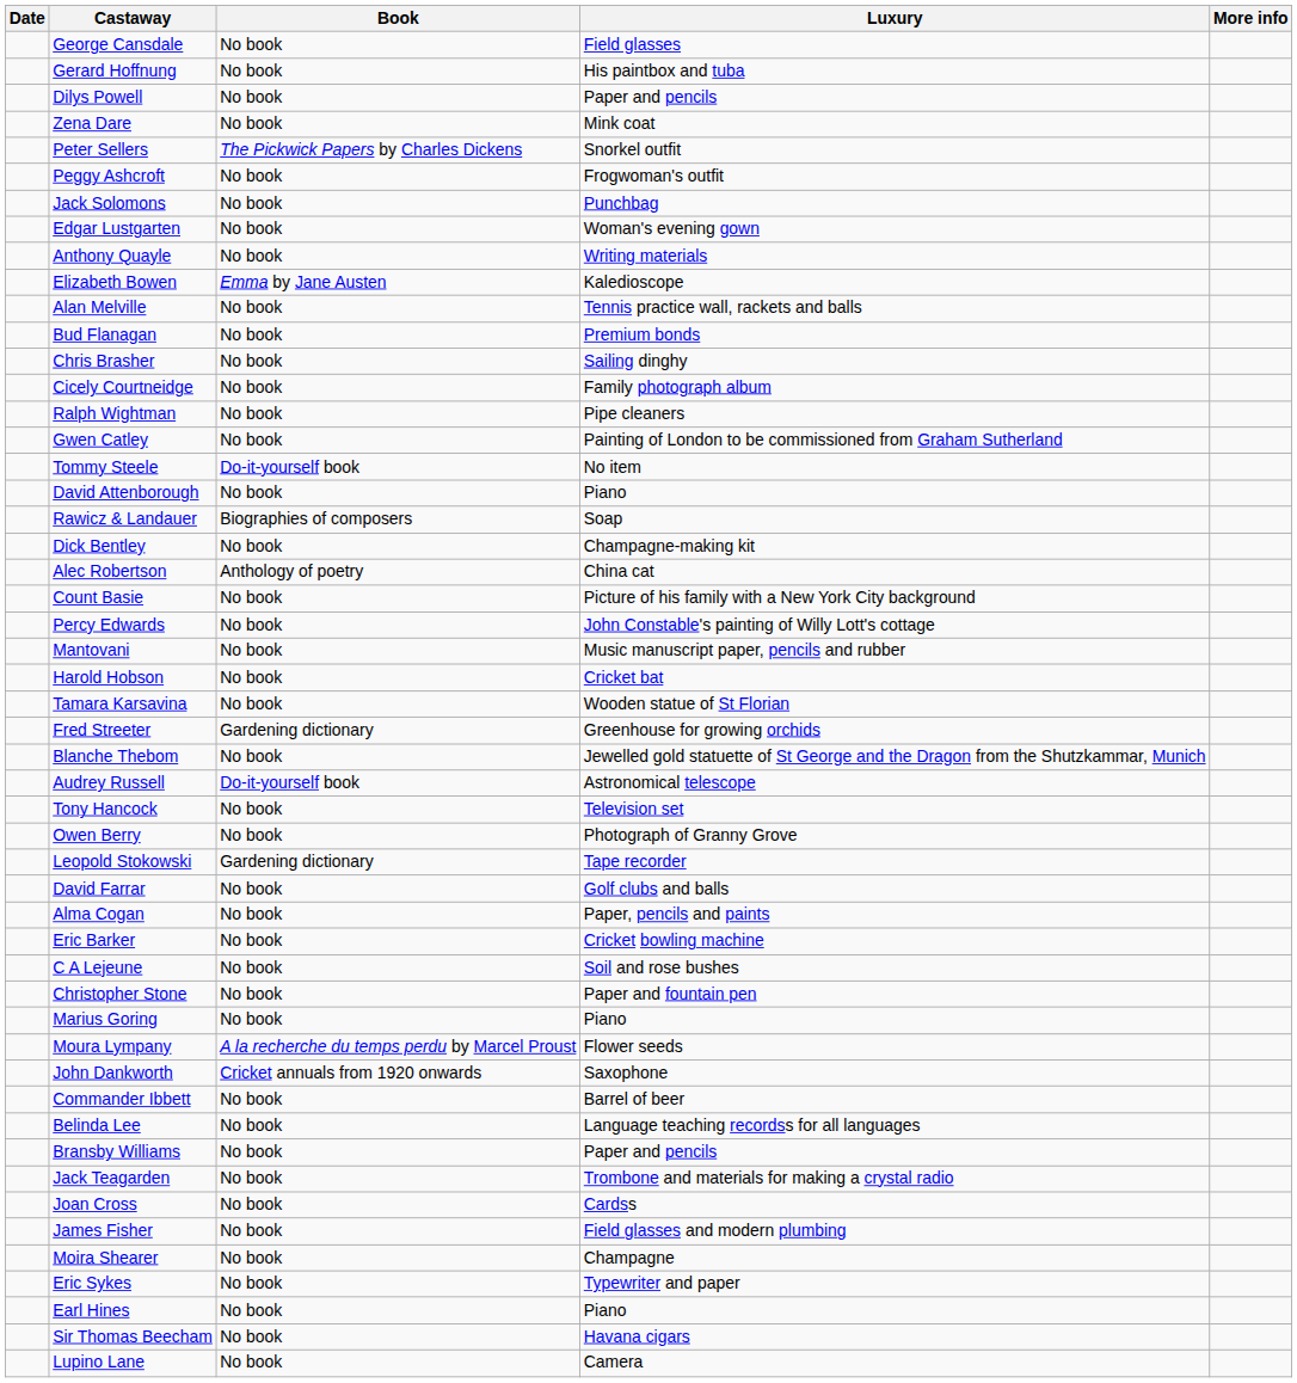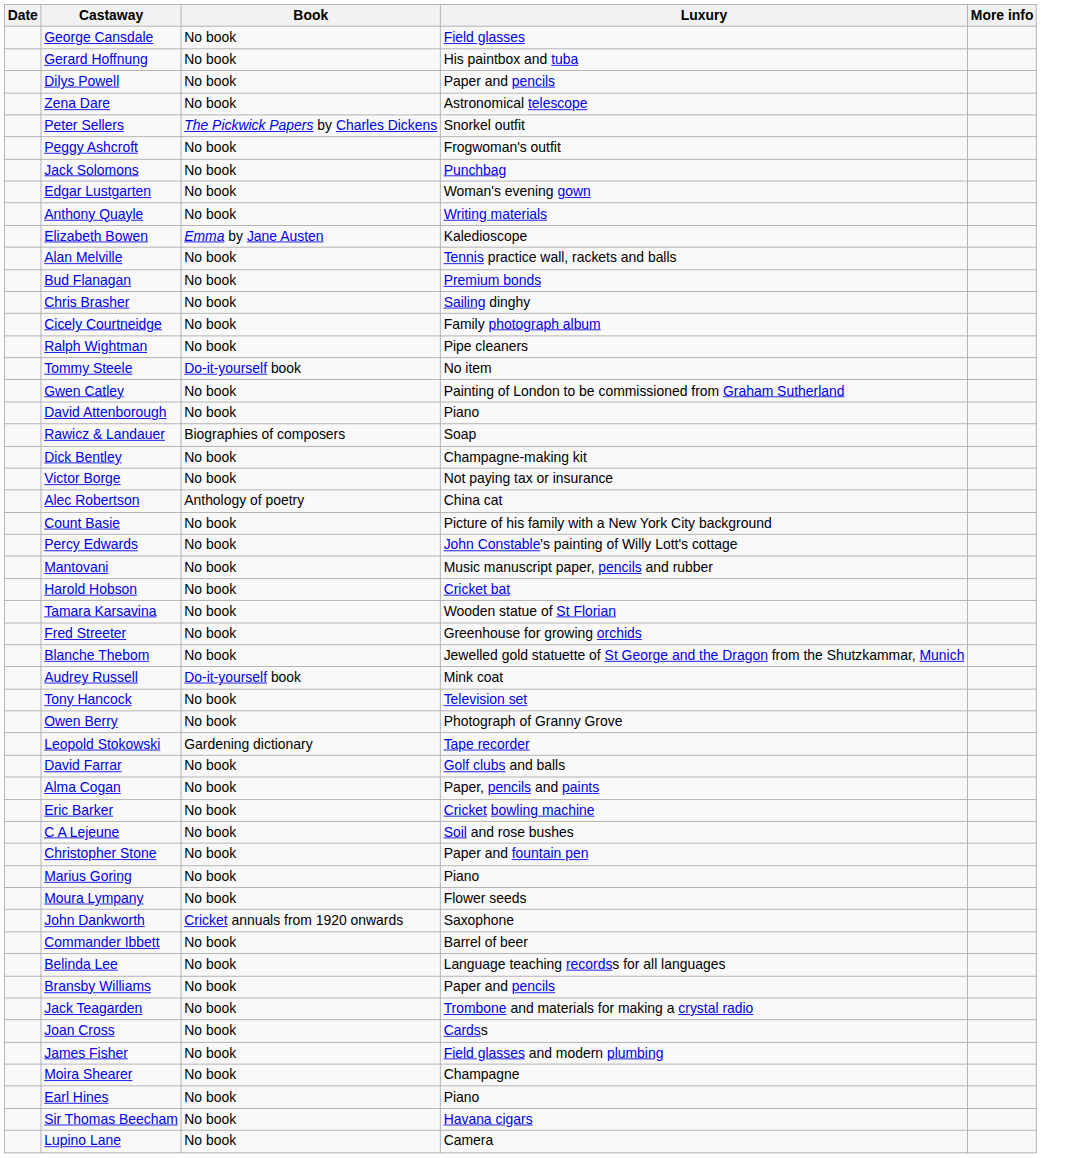Zena Dare | Luxury: Mink coat -> Astronomical telescope
rows swapped: Tommy Steele <-> Gwen Catley
+ row: Victor Borge | No book | Not paying tax or insurance
Fred Streeter | Book: Gardening dictionary -> No book
Audrey Russell | Luxury: Astronomical telescope -> Mink coat
Moura Lympany | Book: A la recherche du temps perdu by Marcel Proust -> No book
- row: Eric Sykes | No book | Typewriter and paper
